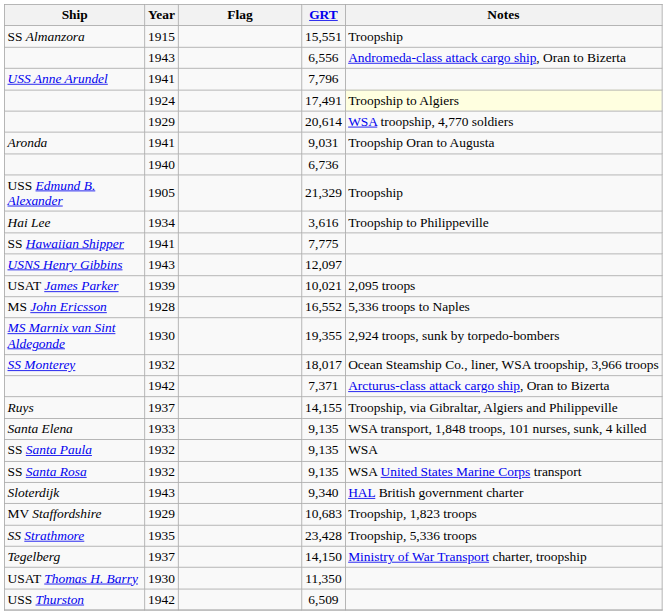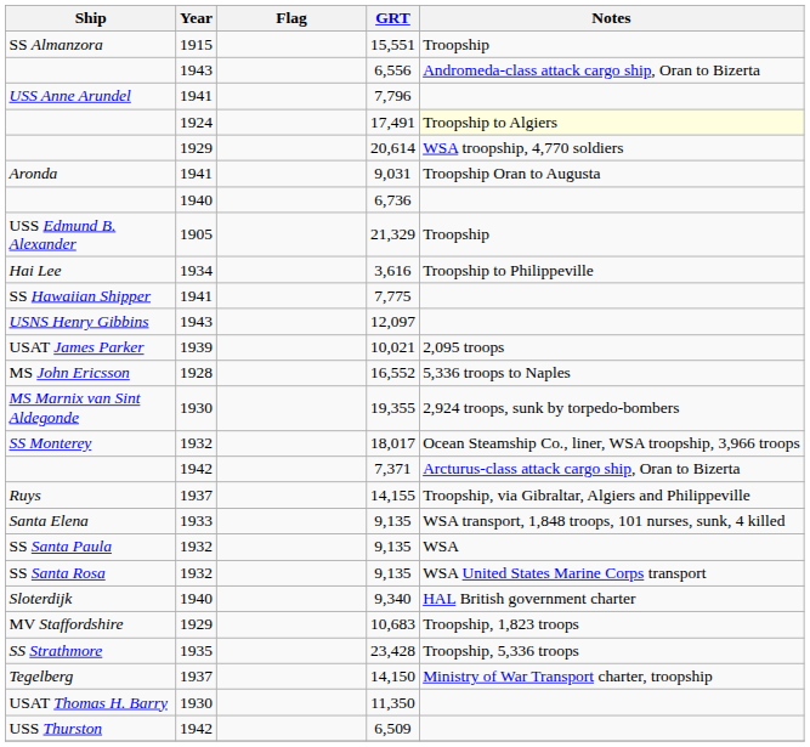9,340 | Year: 1943 -> 1940
